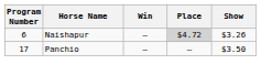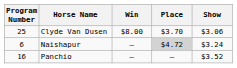+ row: 25 | Clyde Van Dusen | $8.00 | $3.70 | $3.06
Naishapur | Show: $3.26 -> $3.24
Panchio | Program Number: 17 -> 16
Panchio | Show: $3.50 -> $3.52
